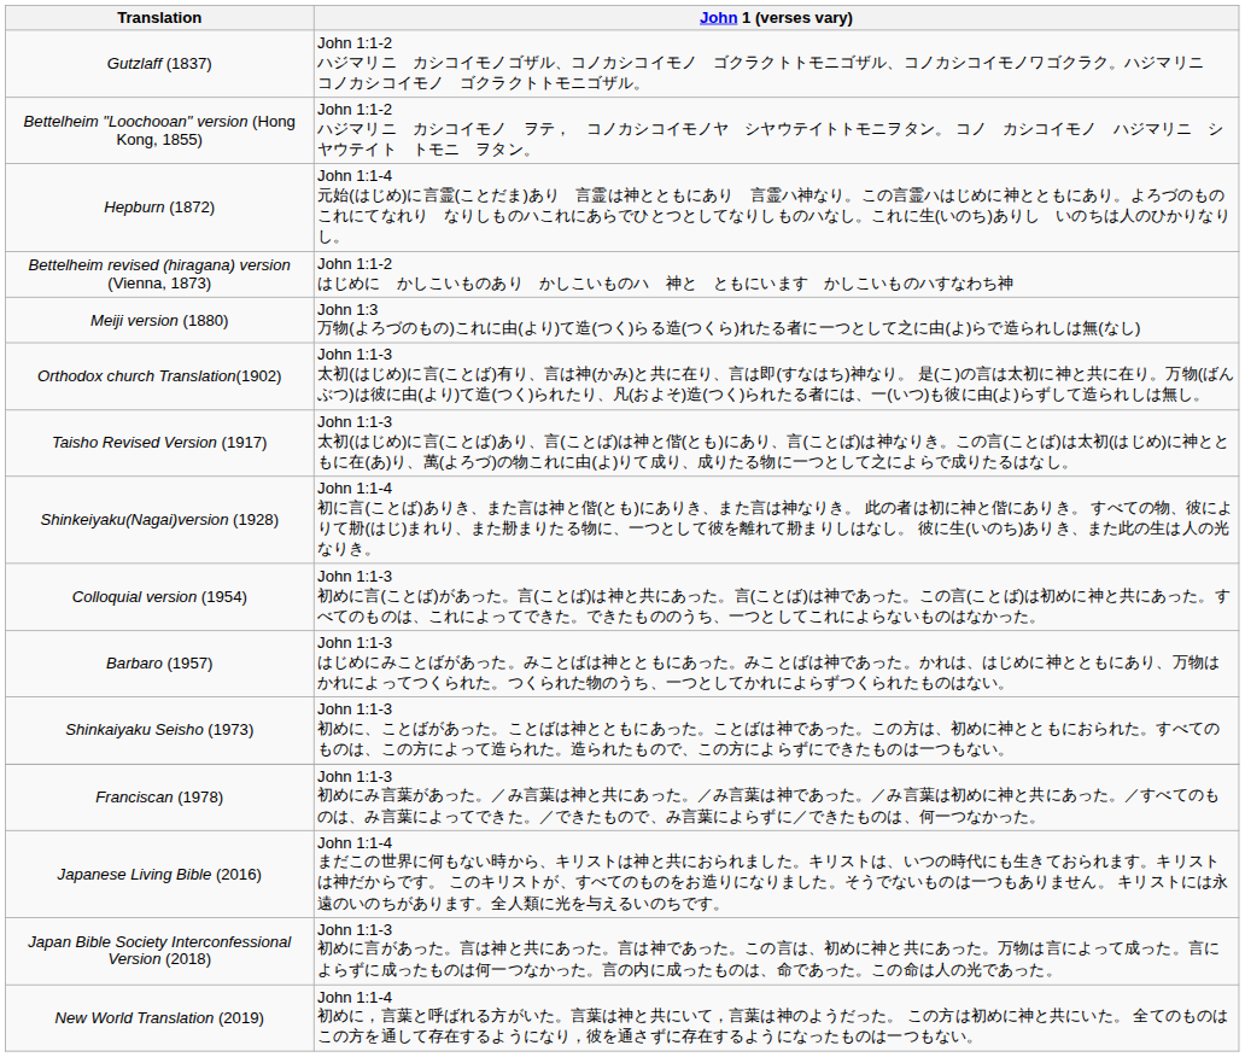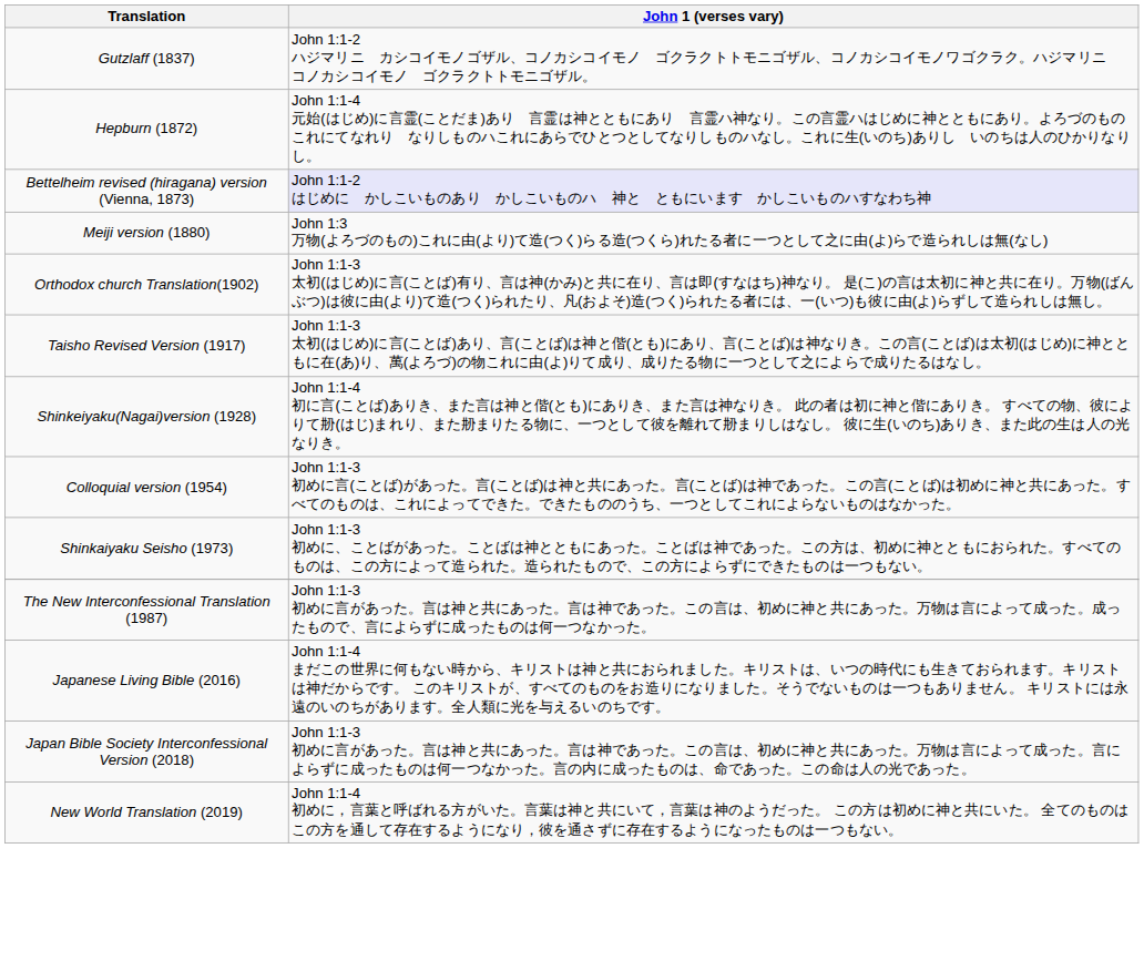- row: Bettelheim "Loochooan" version (Hong Kong, 1855) | John 1:1-2 ハジマリニ カシコイモノ ヲテ， コノカシコイモノヤ シヤウテイトトモニヲタン。 コノ カシコイモノ ハジマリニ シヤウテイト トモニ ヲタン。
Bettelheim revised (hiragana) version (Vienna, 1873) | John 1 (verses vary): no background -> lavender background
- row: Barbaro (1957) | John 1:1-3 はじめにみことばがあった。みことばは神とともにあった。みことばは神であった。かれは、はじめに神とともにあり、万物はかれによってつくられた。つくられた物のうち、一つとしてかれによらずつくられたものはない。
- row: Franciscan (1978) | John 1:1-3 初めにみ言葉があった。／み言葉は神と共にあった。／み言葉は神であった。／み言葉は初めに神と共にあった。／すべてのものは、み言葉によってできた。／できたもので、み言葉によらずに／できたものは、何一つなかった。
+ row: The New Interconfessional Translation (1987) | John 1:1-3 初めに言があった。言は神と共にあった。言は神であった。この言は、初めに神と共にあった。万物は言によって成った。成ったもので、言によらずに成ったものは何一つなかった。
